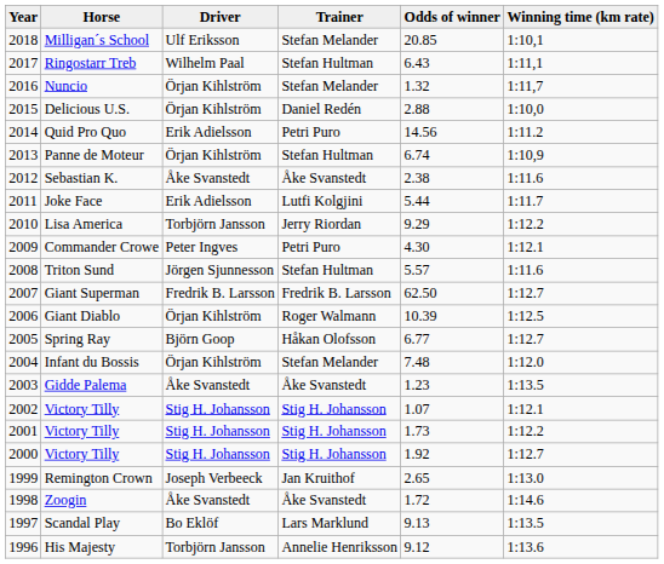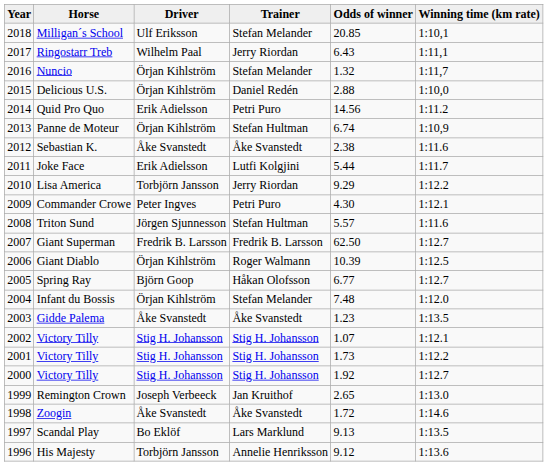Ringostarr Treb | Trainer: Stefan Hultman -> Jerry Riordan
